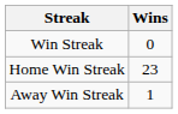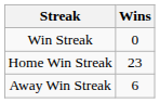Away Win Streak | Wins: 1 -> 6
